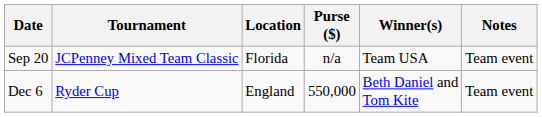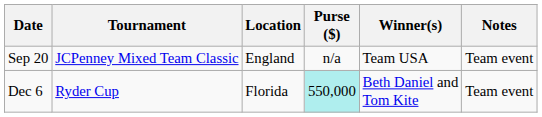Sep 20 | Location: Florida -> England
Dec 6 | Location: England -> Florida
Dec 6 | Purse ($): no background -> paleturquoise background
